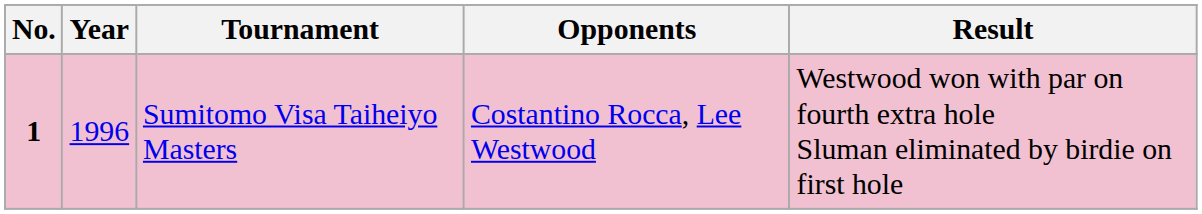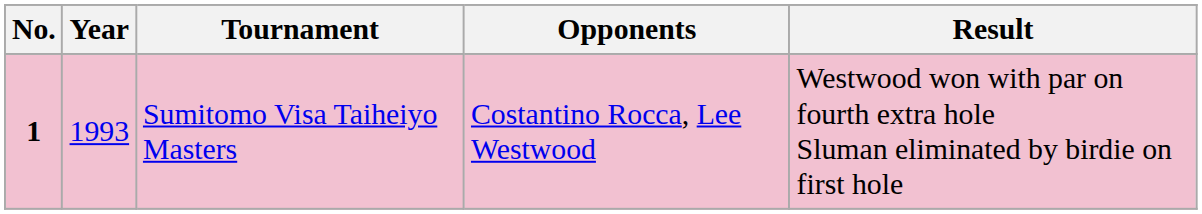Sumitomo Visa Taiheiyo Masters | Year: 1996 -> 1993
